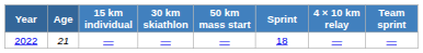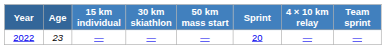2022 | Age: 21 -> 23
2022 | Sprint: 18 -> 20
